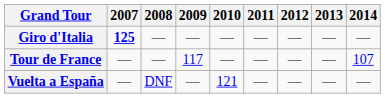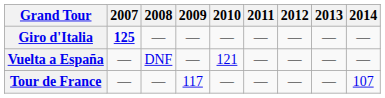rows swapped: Tour de France <-> Vuelta a España
